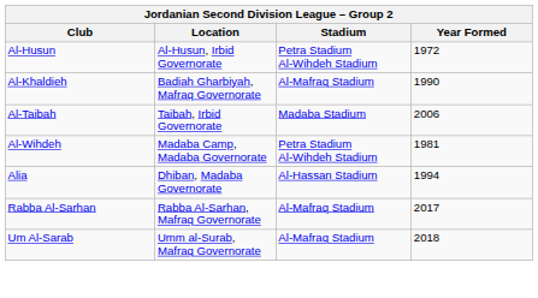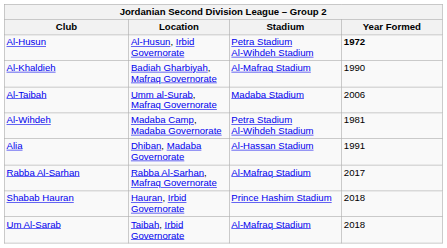Al-Husun | Year Formed: normal -> bold
Al-Taibah | Location: Taibah, Irbid Governorate -> Umm al-Surab, Mafraq Governorate
Alia | Year Formed: 1994 -> 1991
+ row: Shabab Hauran | Hauran, Irbid Governorate | Prince Hashim Stadium | 2018
Um Al-Sarab | Location: Umm al-Surab, Mafraq Governorate -> Taibah, Irbid Governorate
